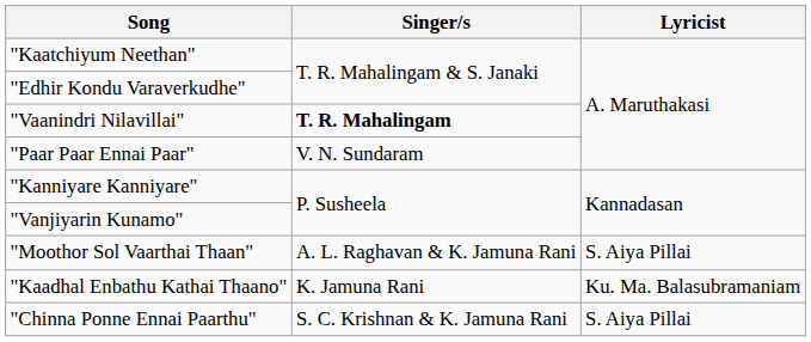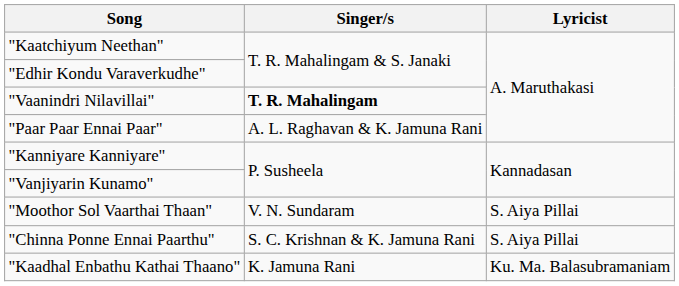"Paar Paar Ennai Paar" | Singer/s: V. N. Sundaram -> A. L. Raghavan & K. Jamuna Rani
"Moothor Sol Vaarthai Thaan" | Singer/s: A. L. Raghavan & K. Jamuna Rani -> V. N. Sundaram
rows swapped: "Kaadhal Enbathu Kathai Thaano" <-> "Chinna Ponne Ennai Paarthu"
